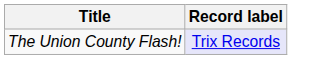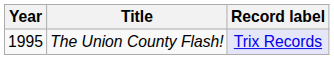+ column: Year | 1995
